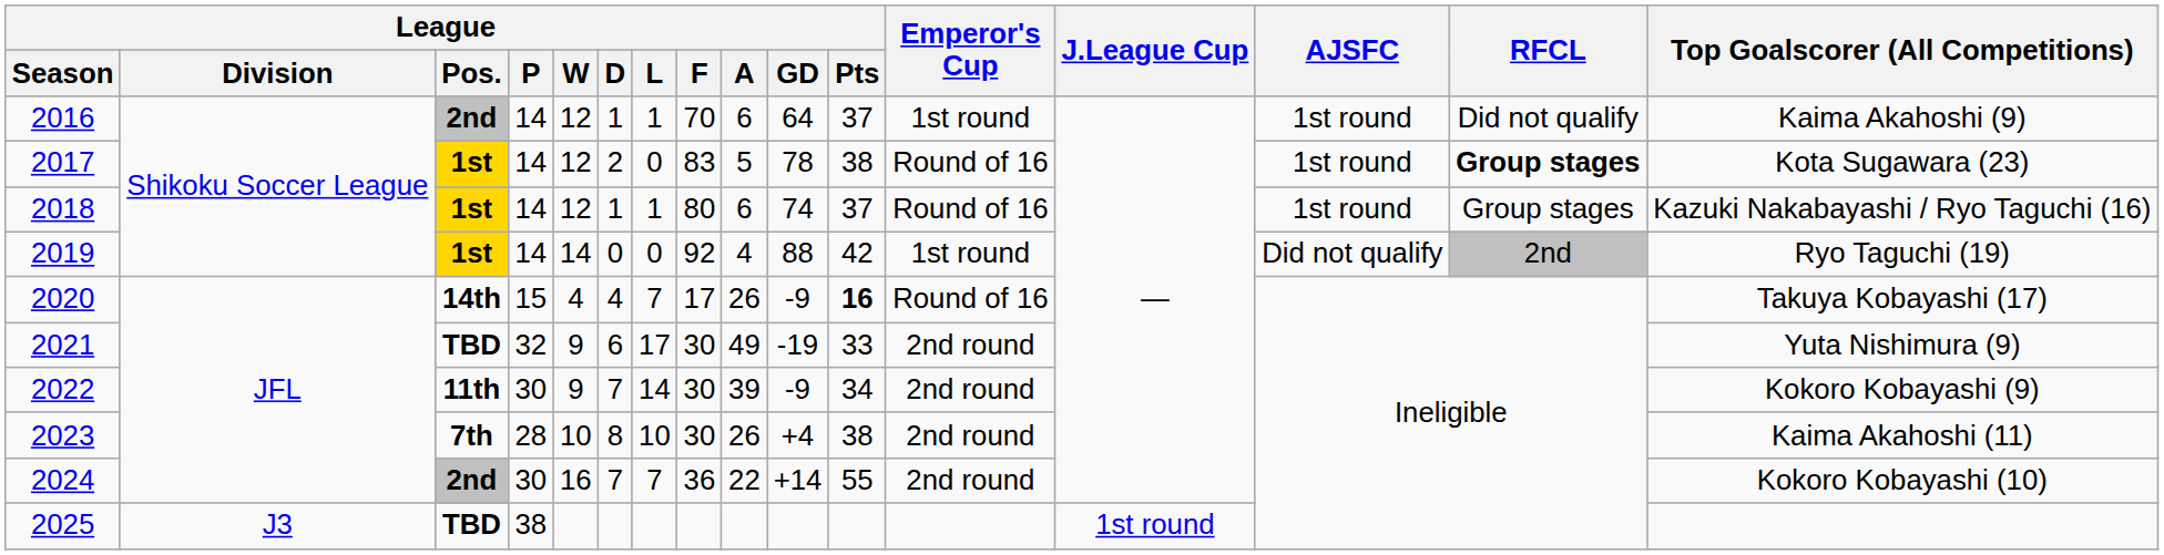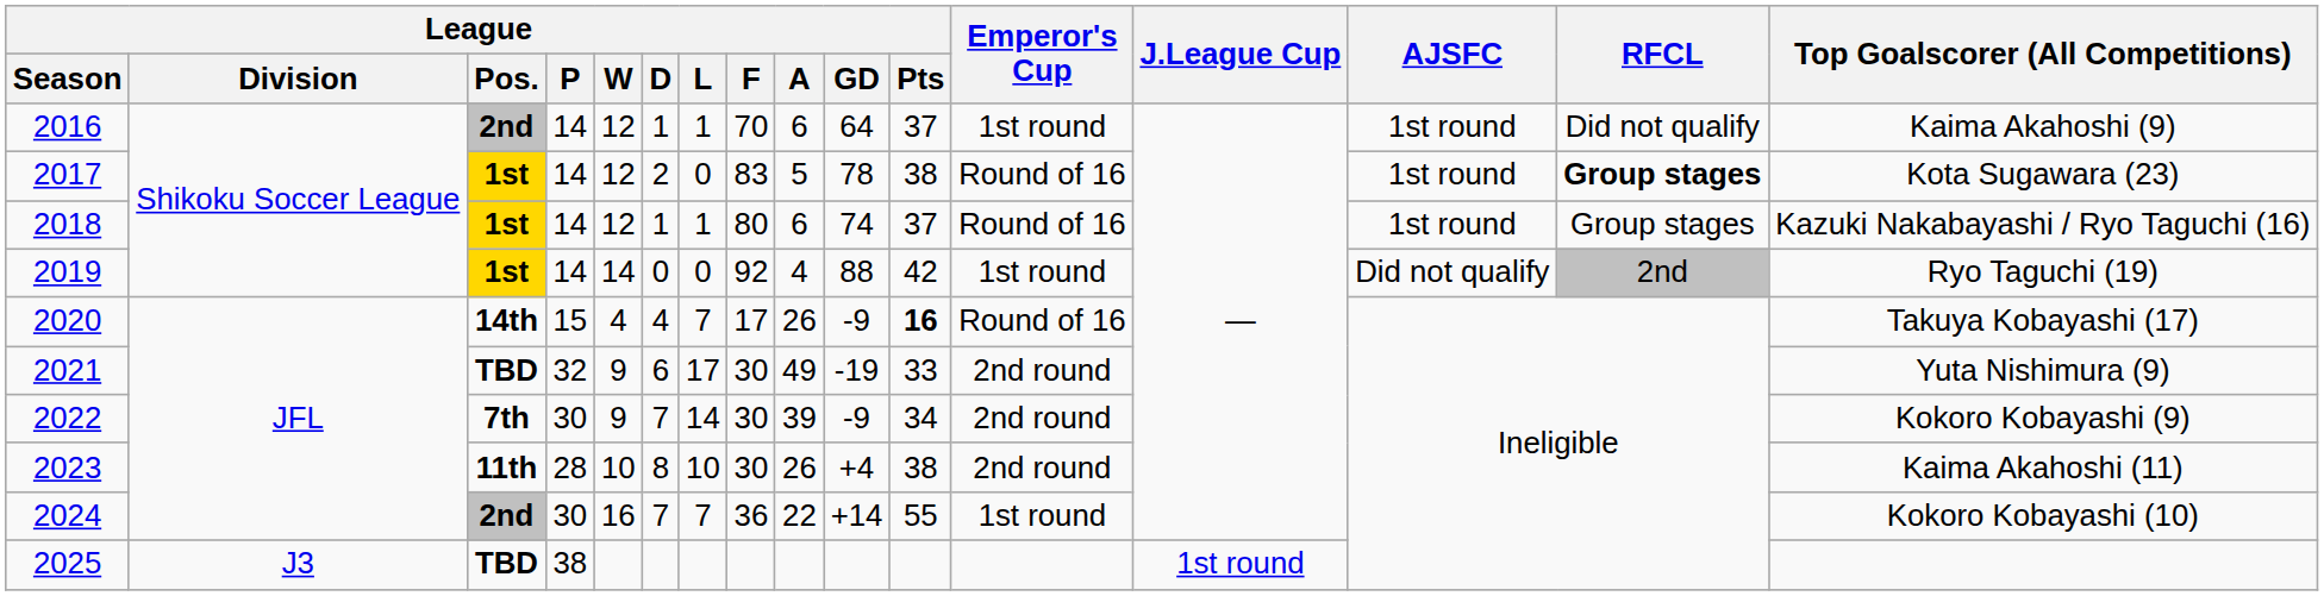2022 | League / Pos.: 11th -> 7th
2023 | League / Pos.: 7th -> 11th
2024 | Emperor's Cup: 2nd round -> 1st round
